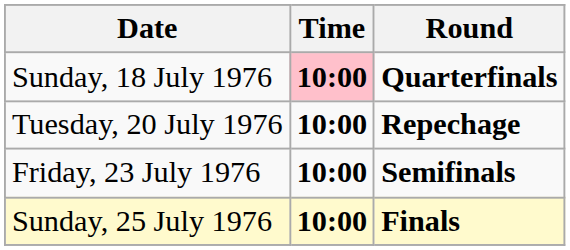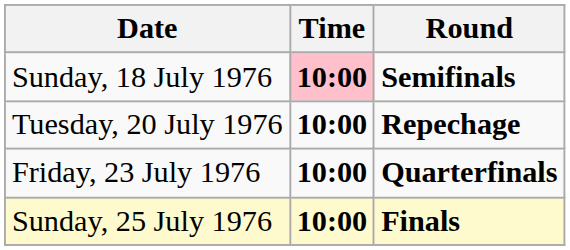Sunday, 18 July 1976 | Round: Quarterfinals -> Semifinals
Friday, 23 July 1976 | Round: Semifinals -> Quarterfinals
